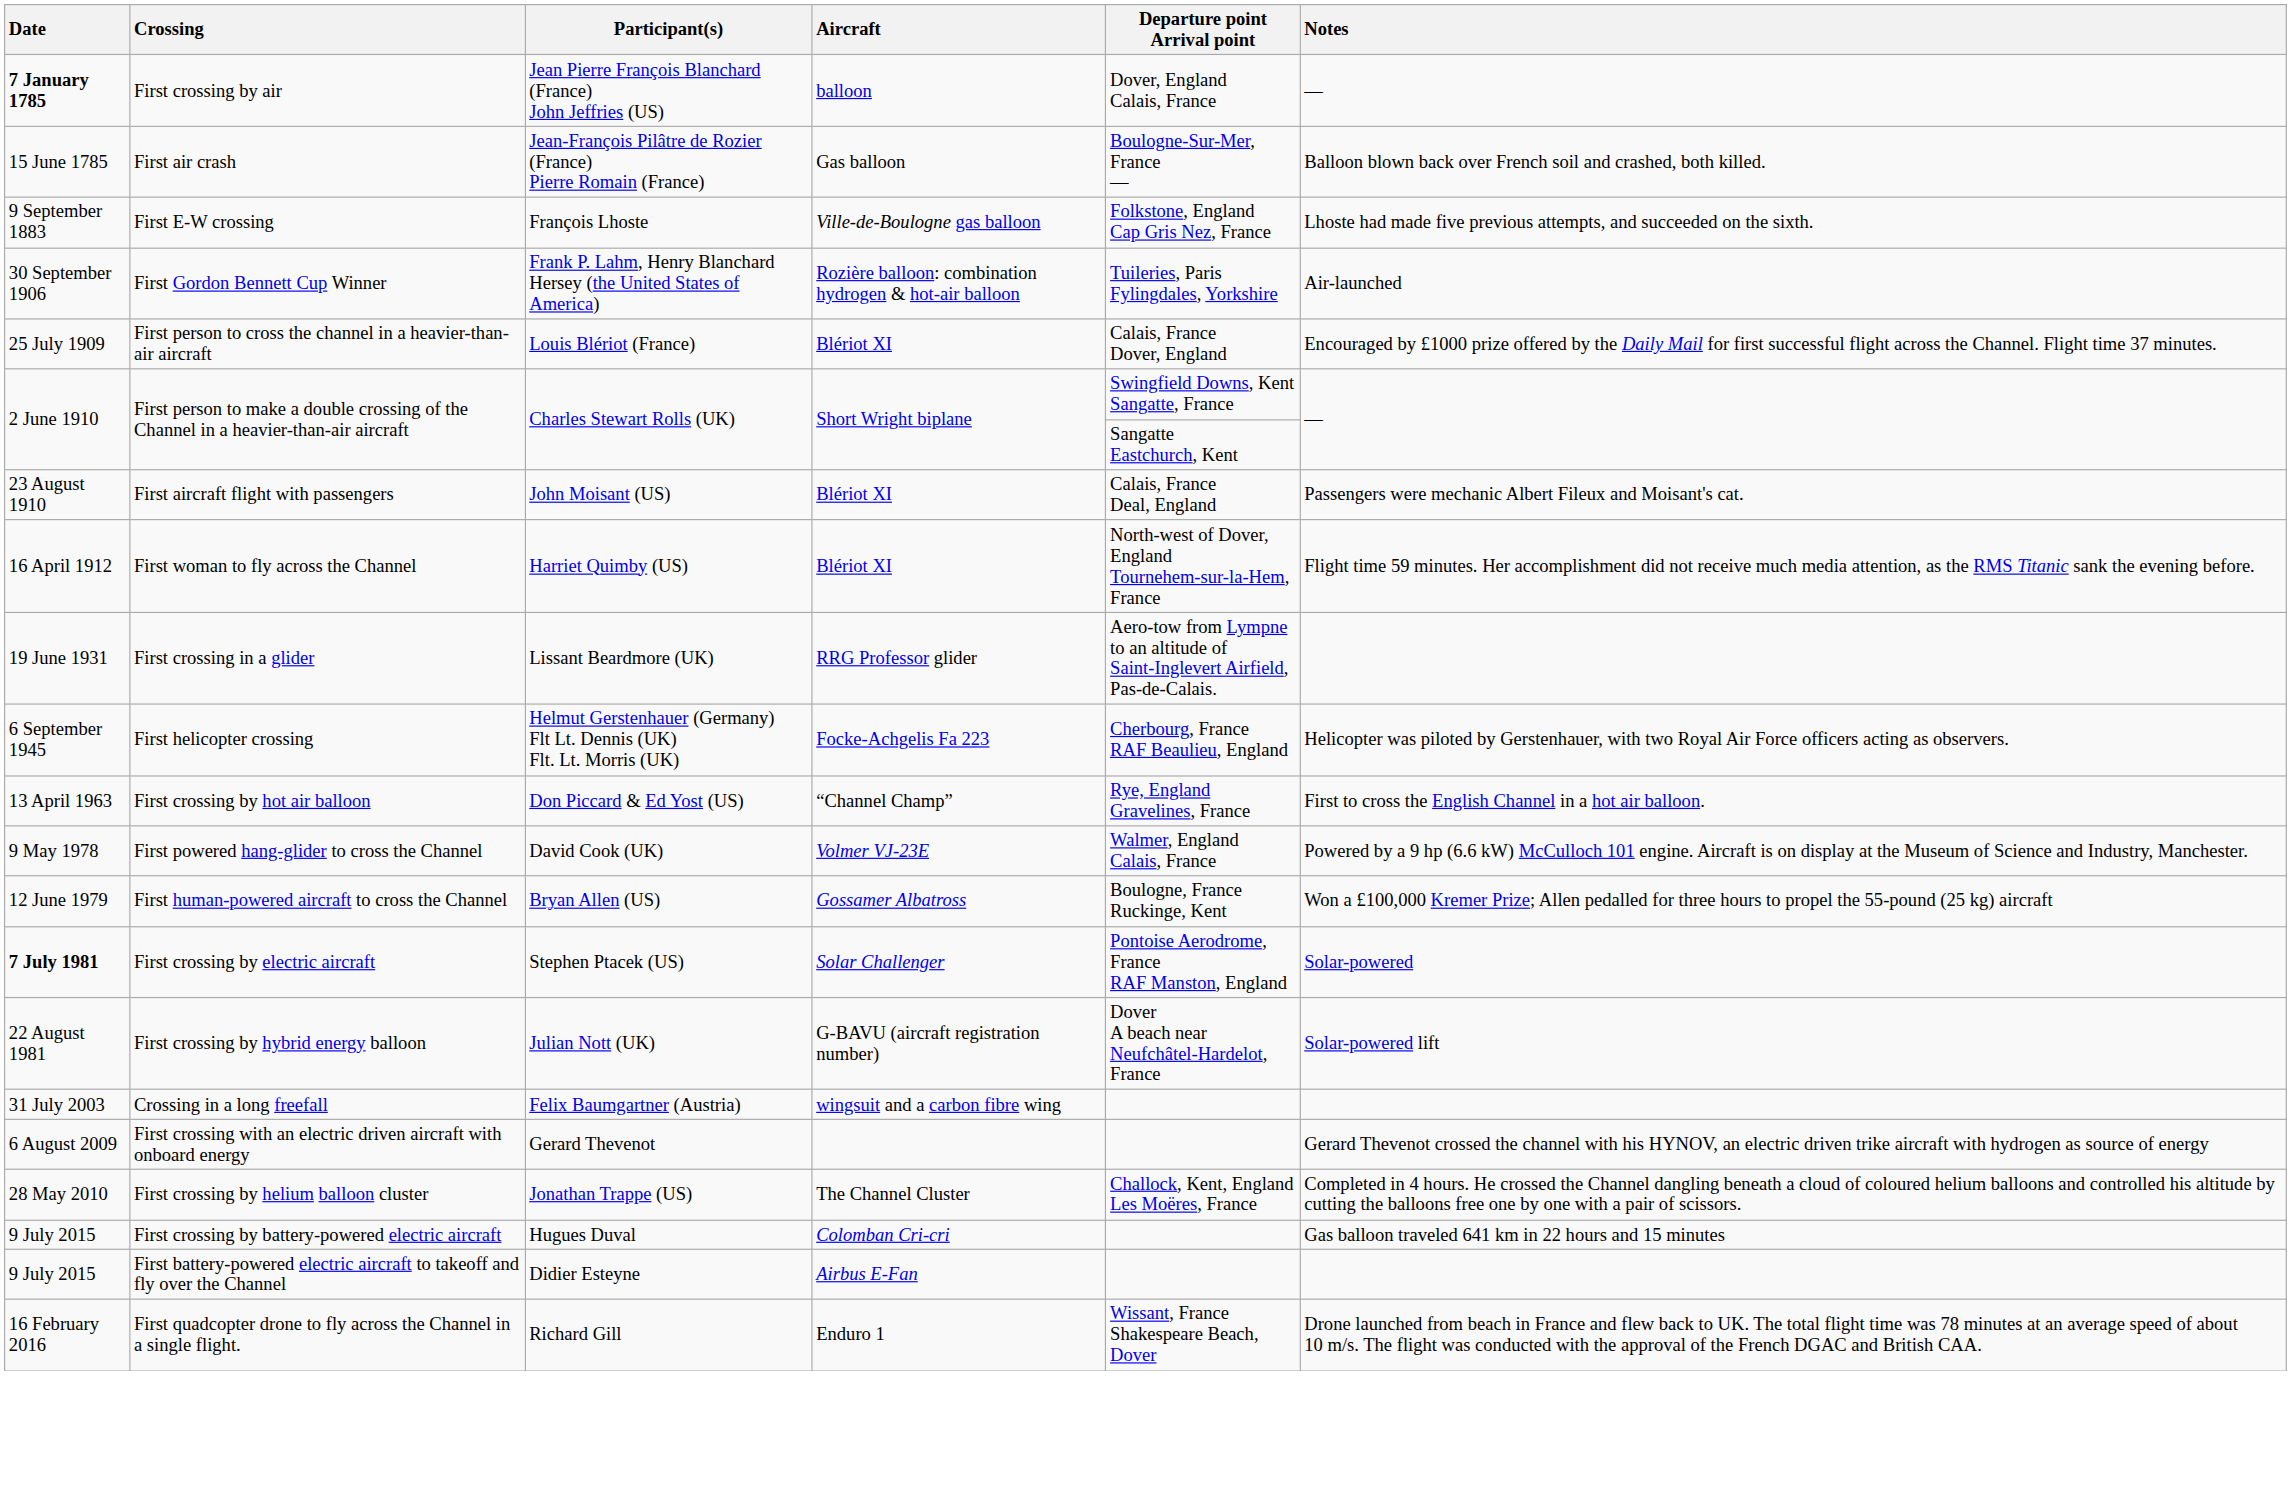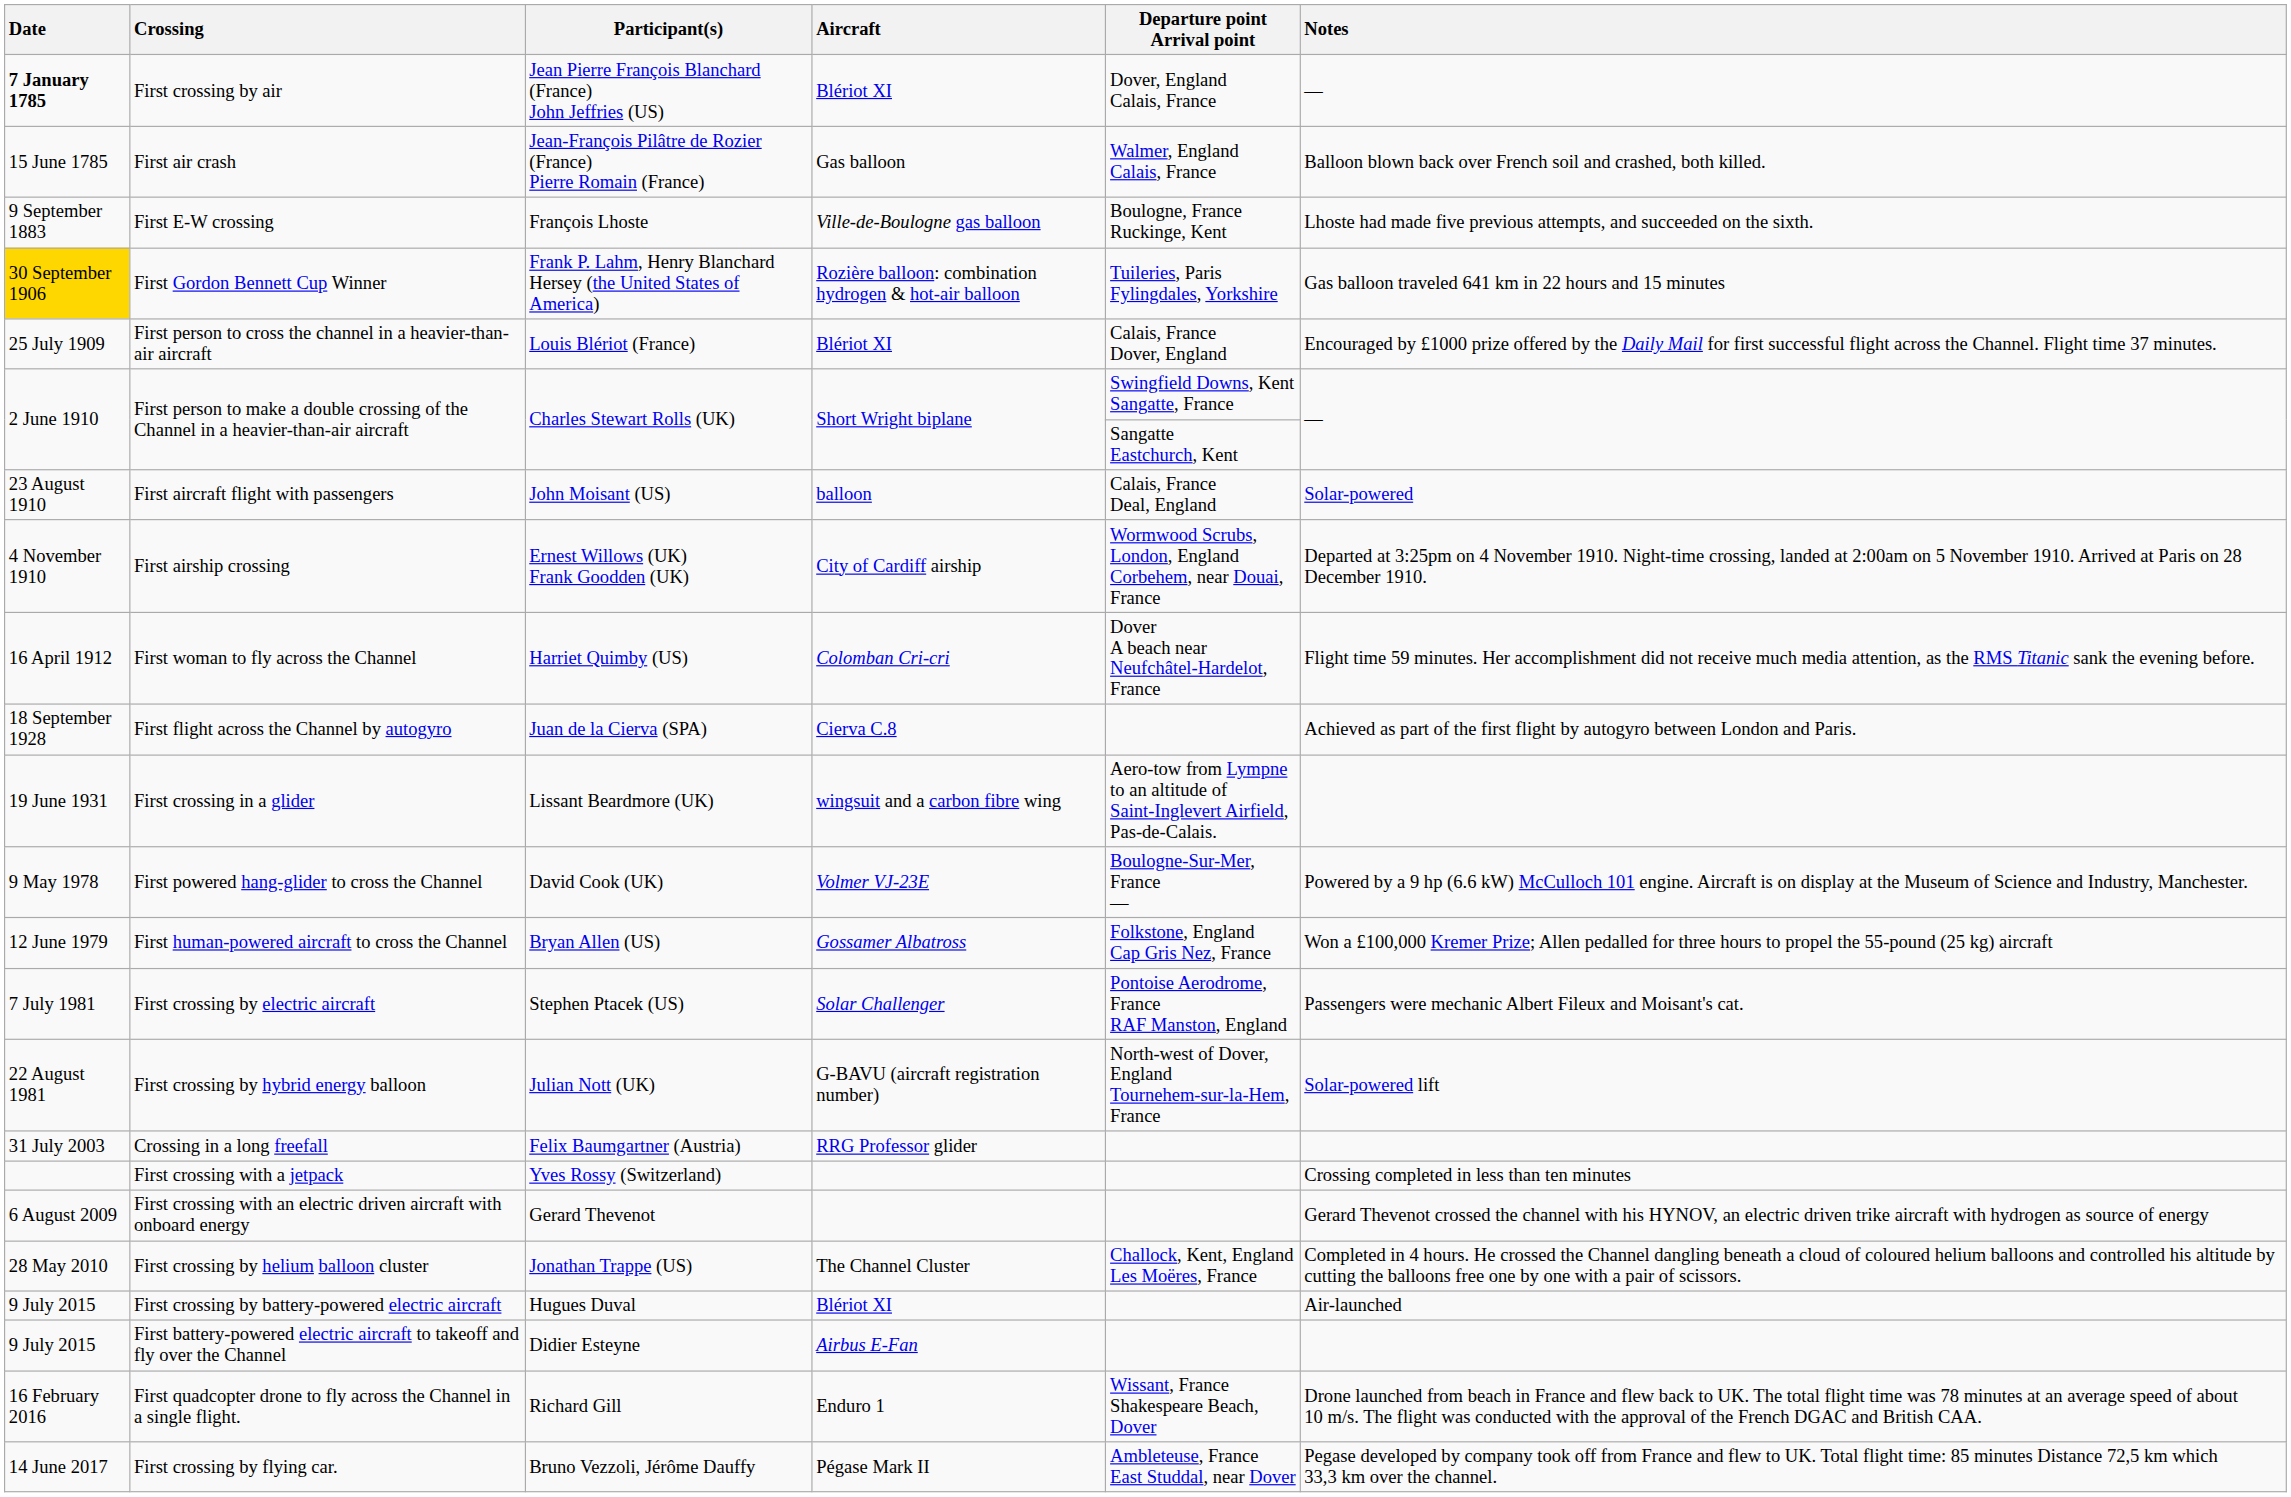First crossing by air | Aircraft: balloon -> Blériot XI
First air crash | Departure point Arrival point: Boulogne-Sur-Mer, France — -> Walmer, England Calais, France
First E-W crossing | Departure point Arrival point: Folkstone, England Cap Gris Nez, France -> Boulogne, France Ruckinge, Kent
First Gordon Bennett Cup Winner | Date: no background -> gold background
First Gordon Bennett Cup Winner | Notes: Air-launched -> Gas balloon traveled 641 km in 22 hours and 15 minutes
First aircraft flight with passengers | Aircraft: Blériot XI -> balloon
First aircraft flight with passengers | Notes: Passengers were mechanic Albert Fileux and Moisant's cat. -> Solar-powered
+ row: 4 November 1910 | First airship crossing | Ernest Willows (UK) Frank Goodden (UK) | City of Cardiff airship | Wormwood Scrubs, London, England Corbehem, near Douai, France | Departed at 3:25pm on 4 November 1910. Night-time crossing, landed at 2:00am on 5 November 1910. Arrived at Paris on 28 December 1910.
First woman to fly across the Channel | Aircraft: Blériot XI -> Colomban Cri-cri
First woman to fly across the Channel | Departure point Arrival point: North-west of Dover, England Tournehem-sur-la-Hem, France -> Dover A beach near Neufchâtel-Hardelot, France
+ row: 18 September 1928 | First flight across the Channel by autogyro | Juan de la Cierva (SPA) | Cierva C.8 | Achieved as part of the first flight by autogyro between London and Paris.
First crossing in a glider | Aircraft: RRG Professor glider -> wingsuit and a carbon fibre wing
- row: 6 September 1945 | First helicopter crossing | Helmut Gerstenhauer (Germany) Flt Lt. Dennis (UK) Flt. Lt. Morris (UK) | Focke-Achgelis Fa 223 | Cherbourg, France RAF Beaulieu, England | Helicopter was piloted by Gerstenhauer, with two Royal Air Force officers acting as observers.
- row: 13 April 1963 | First crossing by hot air balloon | Don Piccard & Ed Yost (US) | “Channel Champ” | Rye, England Gravelines, France | First to cross the English Channel in a hot air balloon.
First powered hang-glider to cross the Channel | Departure point Arrival point: Walmer, England Calais, France -> Boulogne-Sur-Mer, France —
First human-powered aircraft to cross the Channel | Departure point Arrival point: Boulogne, France Ruckinge, Kent -> Folkstone, England Cap Gris Nez, France
First crossing by electric aircraft | Date: bold -> normal
First crossing by electric aircraft | Notes: Solar-powered -> Passengers were mechanic Albert Fileux and Moisant's cat.
First crossing by hybrid energy balloon | Departure point Arrival point: Dover A beach near Neufchâtel-Hardelot, France -> North-west of Dover, England Tournehem-sur-la-Hem, France
Crossing in a long freefall | Aircraft: wingsuit and a carbon fibre wing -> RRG Professor glider
+ row: First crossing with a jetpack | Yves Rossy (Switzerland) | Crossing completed in less than ten minutes
First crossing by battery-powered electric aircraft | Aircraft: Colomban Cri-cri -> Blériot XI
First crossing by battery-powered electric aircraft | Notes: Gas balloon traveled 641 km in 22 hours and 15 minutes -> Air-launched
+ row: 14 June 2017 | First crossing by flying car. | Bruno Vezzoli, Jérôme Dauffy | Pégase Mark II | Ambleteuse, France East Studdal, near Dover | Pegase developed by company took off from France and flew to UK. Total flight time: 85 minutes Distance 72,5 km which 33,3 km over the channel.
